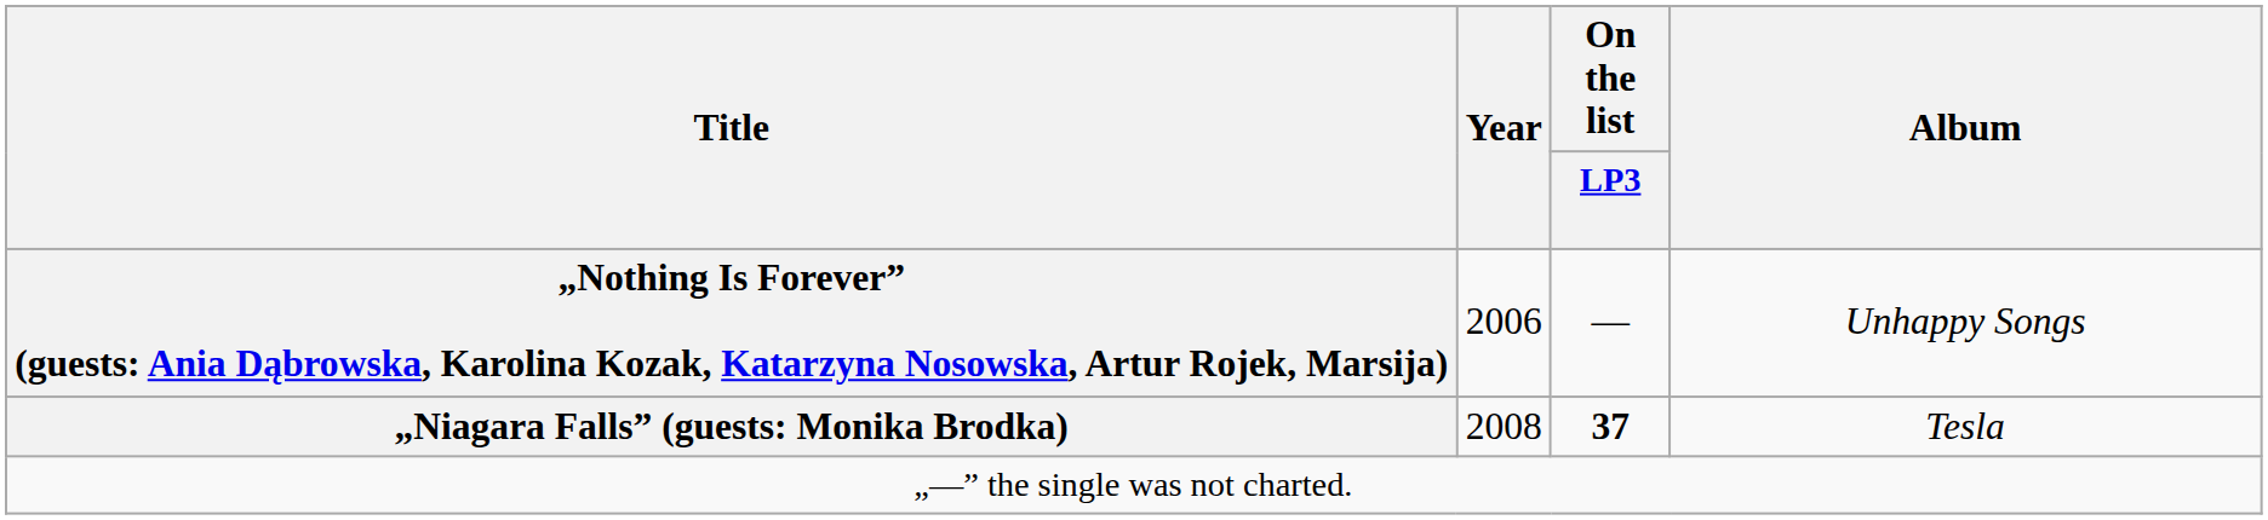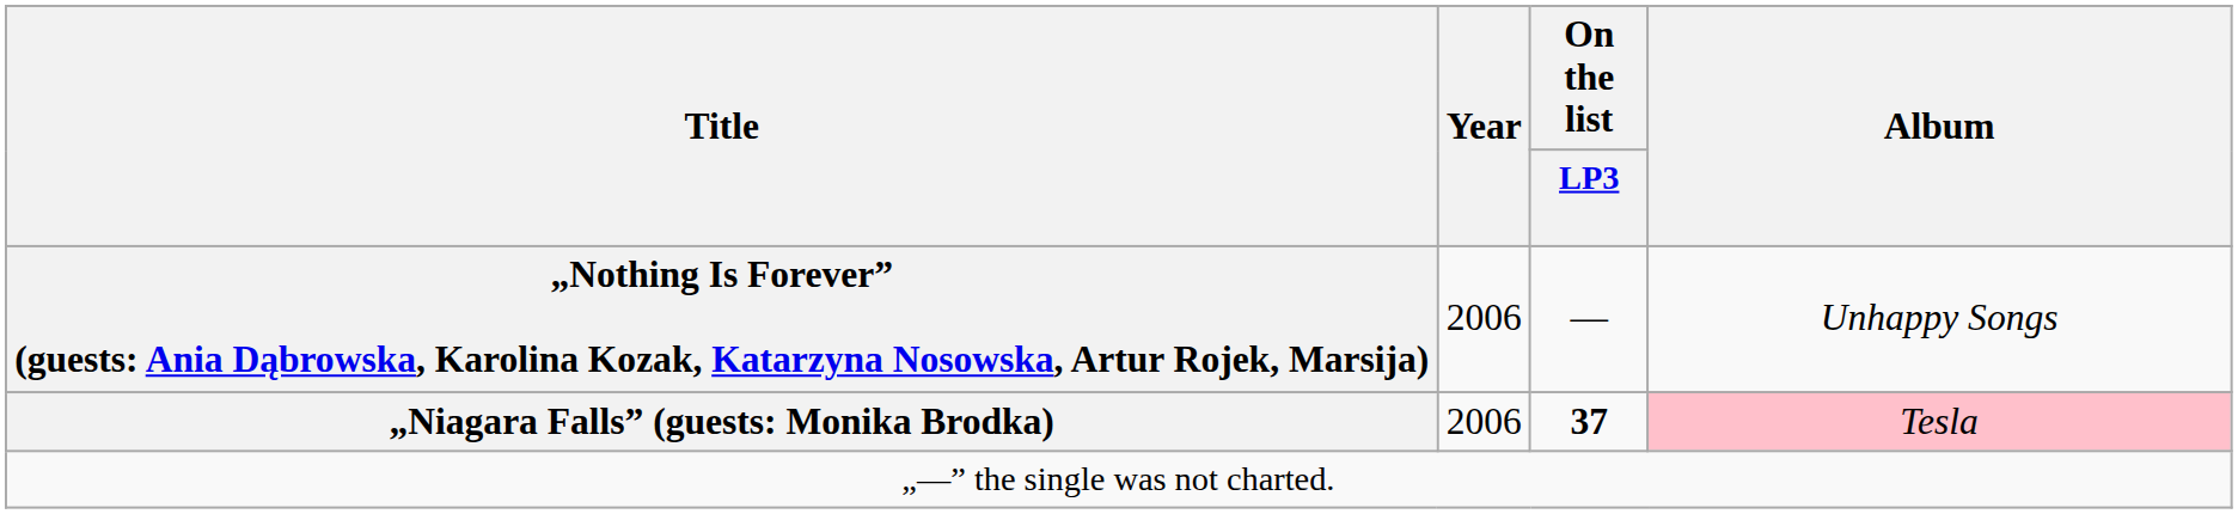„Niagara Falls” (guests: Monika Brodka) | Year: 2008 -> 2006
„Niagara Falls” (guests: Monika Brodka) | Album: no background -> pink background
